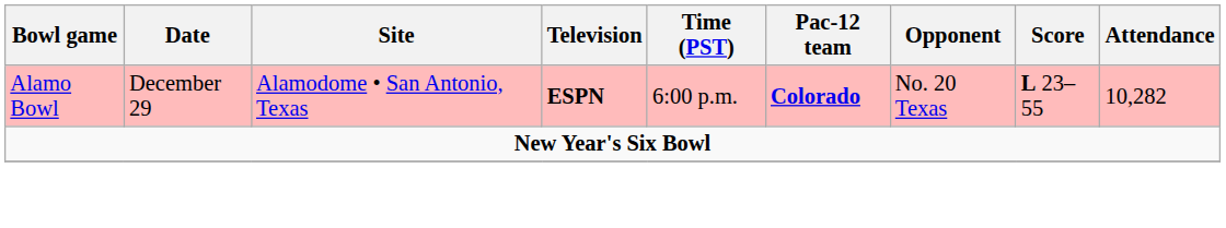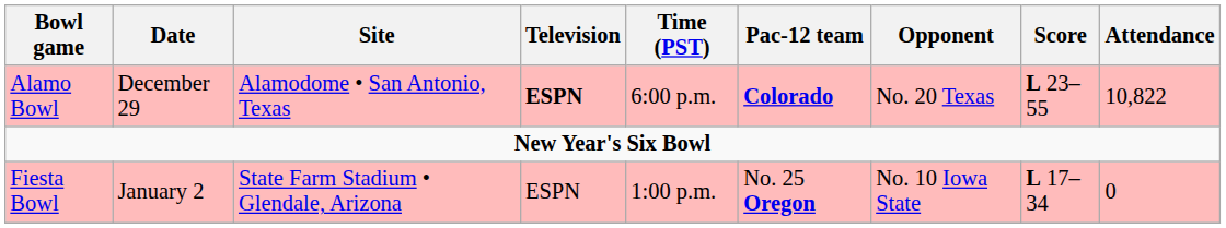Alamo Bowl | Attendance: 10,282 -> 10,822
+ row: Fiesta Bowl | January 2 | State Farm Stadium • Glendale, Arizona | ESPN | 1:00 p.m. | No. 25 Oregon | No. 10 Iowa State | L 17–34 | 0
